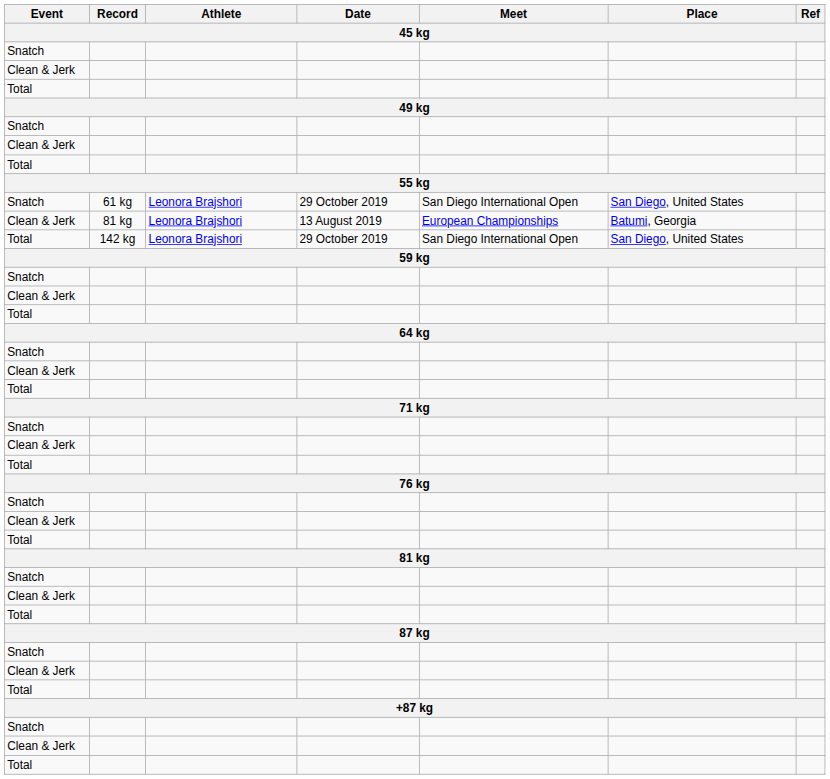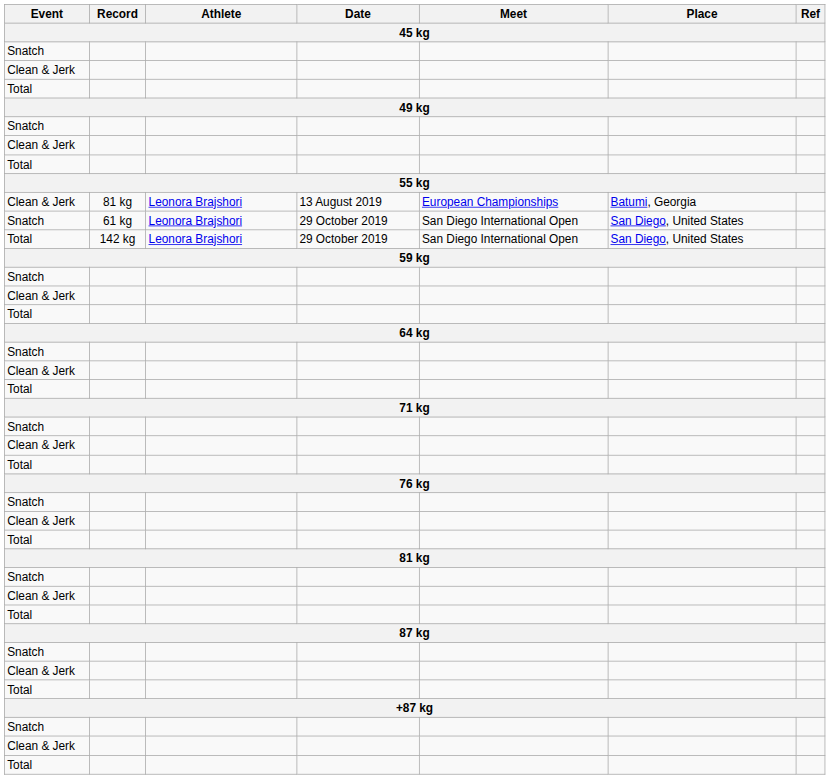rows swapped: 61 kg <-> Clean & Jerk / 81 kg
